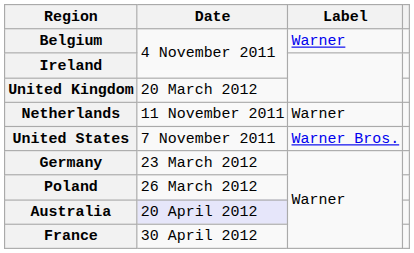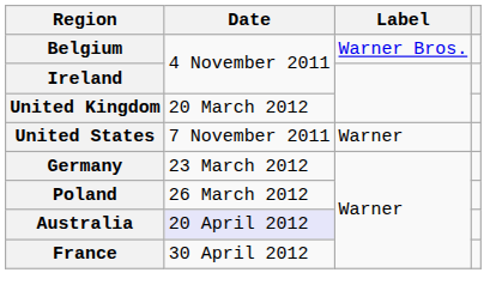Belgium | Label: Warner -> Warner Bros.
- row: Netherlands | 11 November 2011 | Warner
United States | Label: Warner Bros. -> Warner
